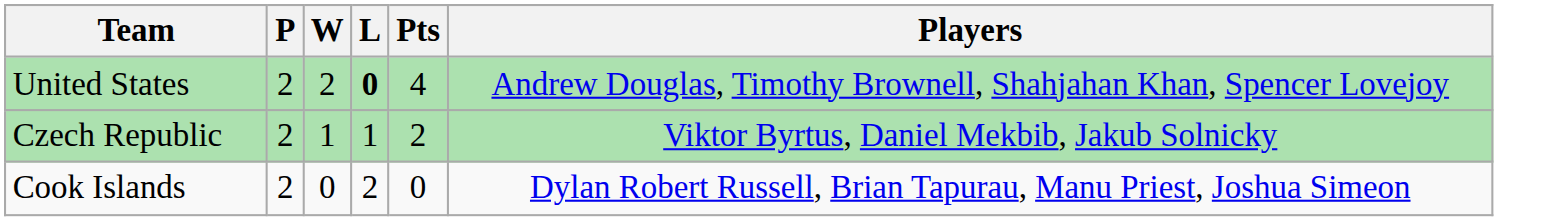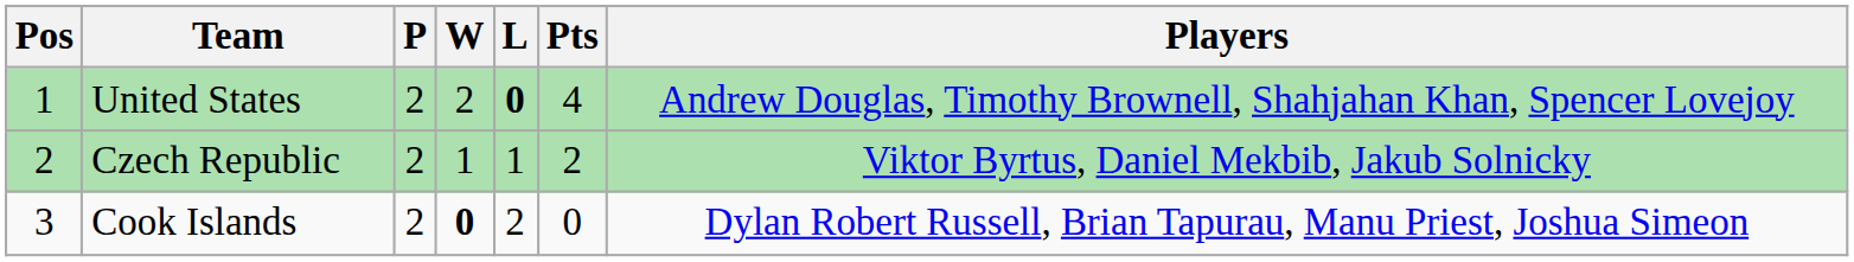+ column: Pos | 1 | 2 | 3
Cook Islands | W: normal -> bold
